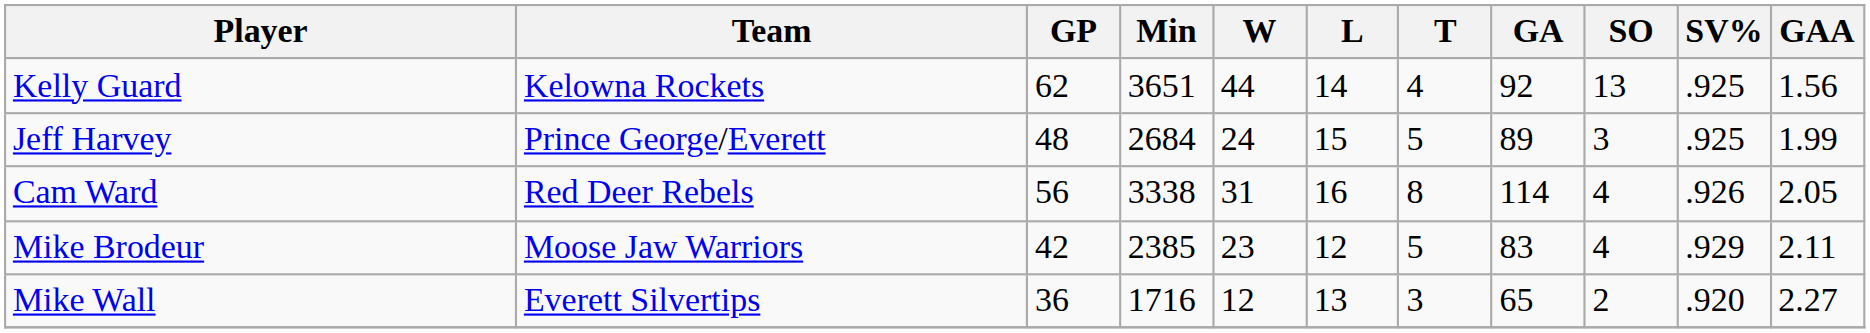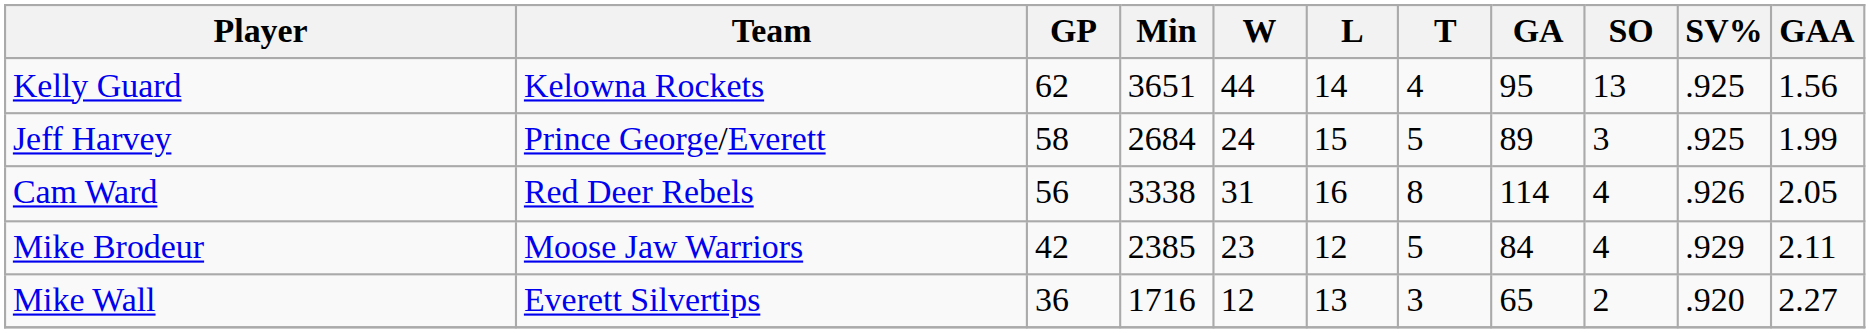Kelly Guard | GA: 92 -> 95
Jeff Harvey | GP: 48 -> 58
Mike Brodeur | GA: 83 -> 84
